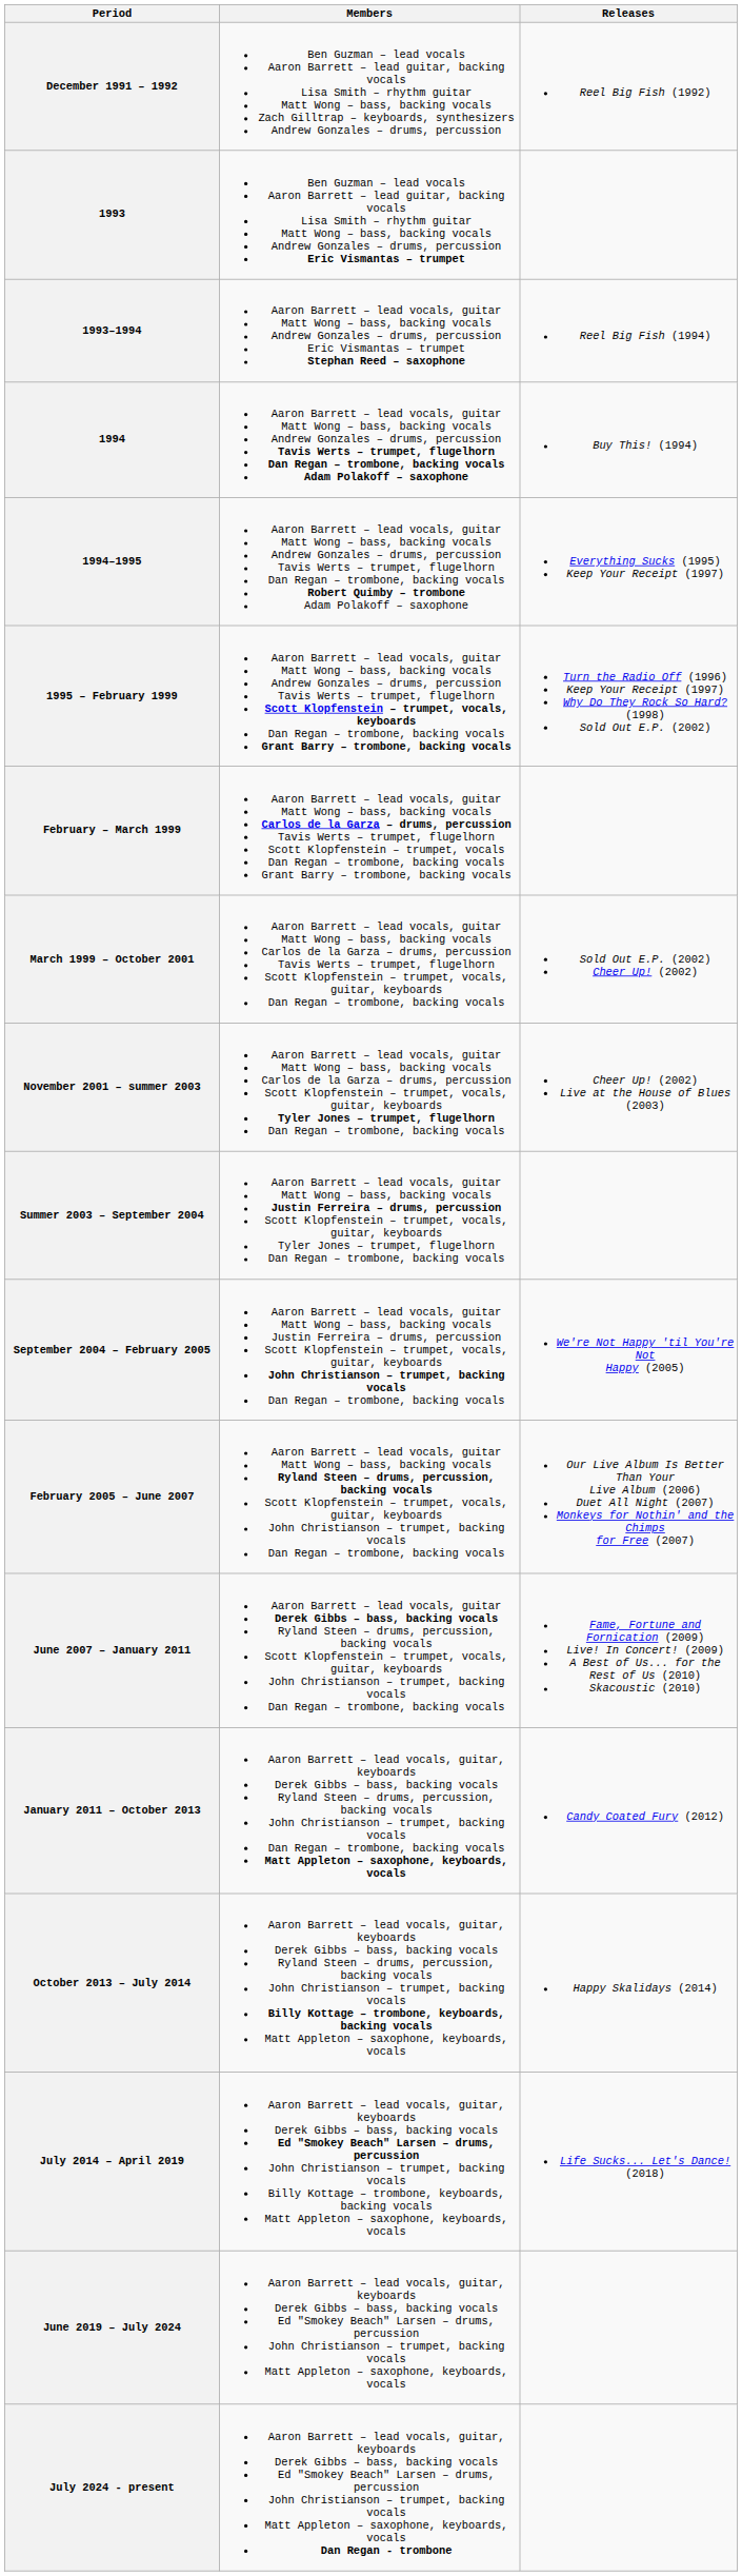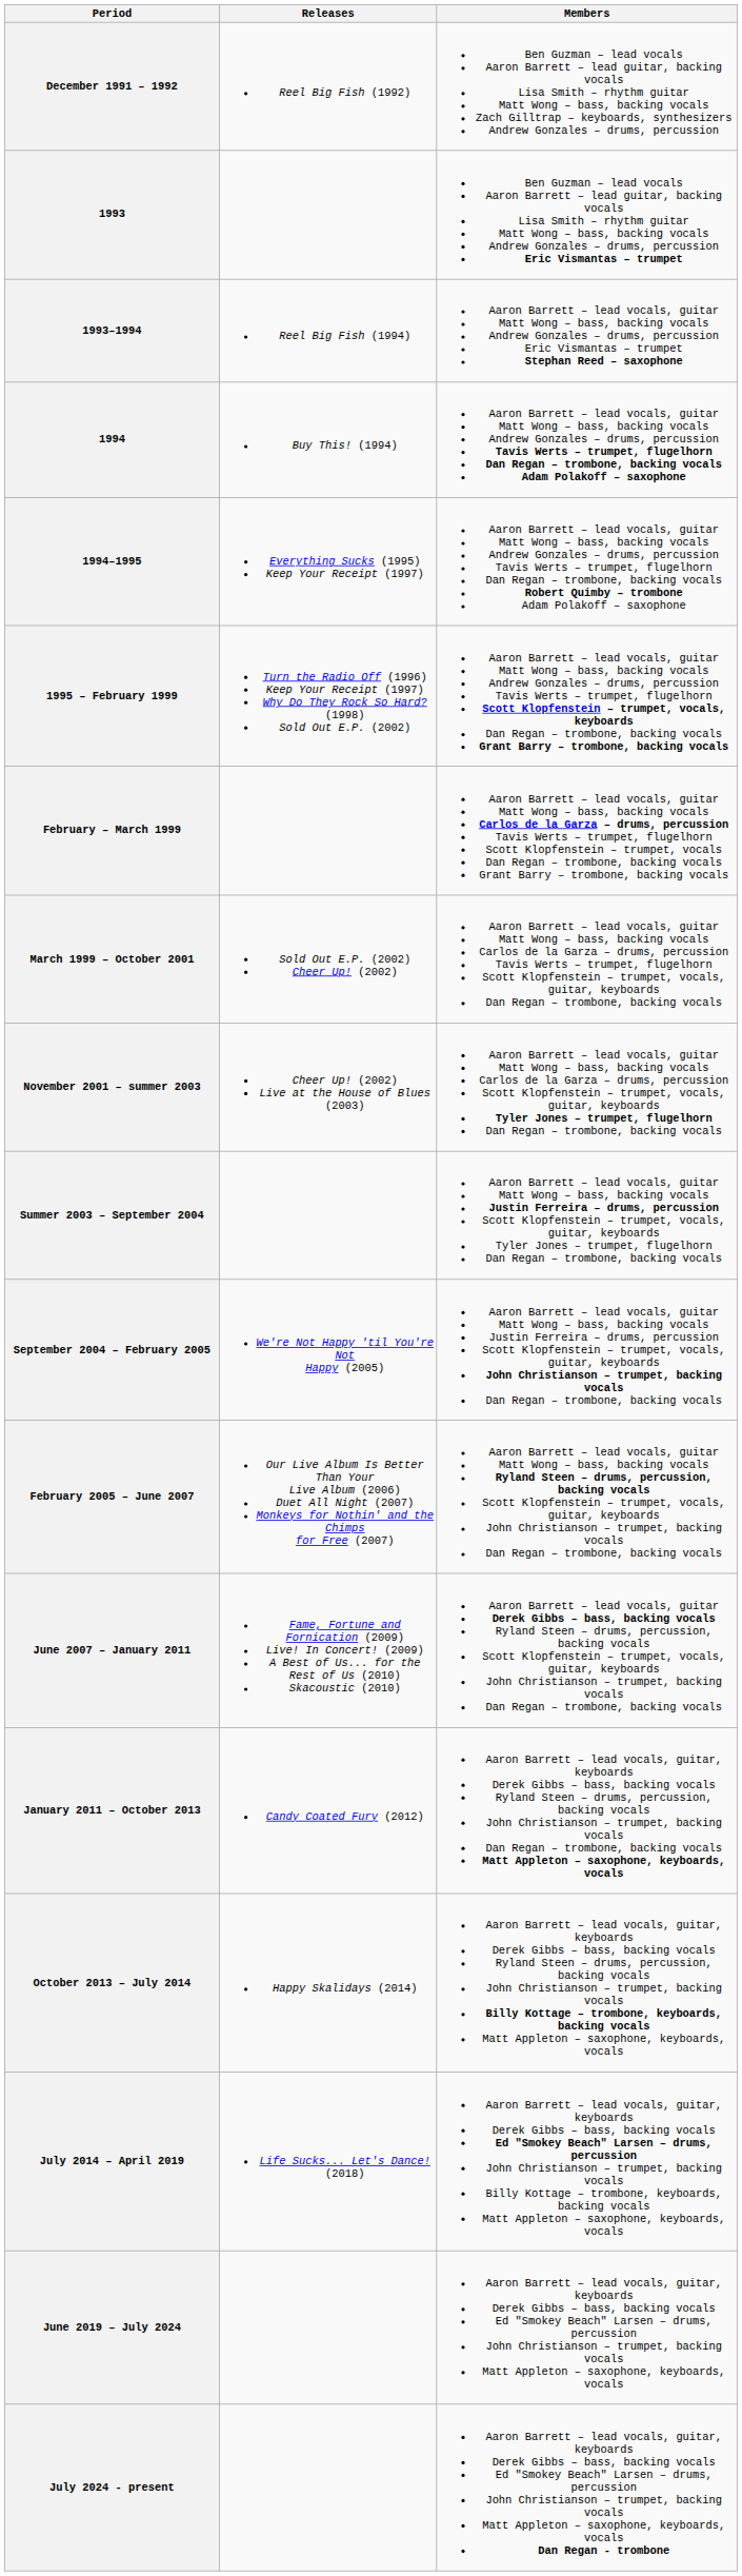columns swapped: Members <-> Releases
